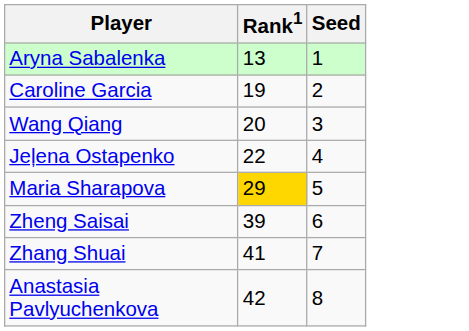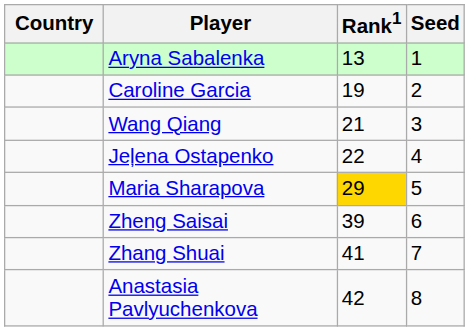+ column: Country
Wang Qiang | Rank1: 20 -> 21
